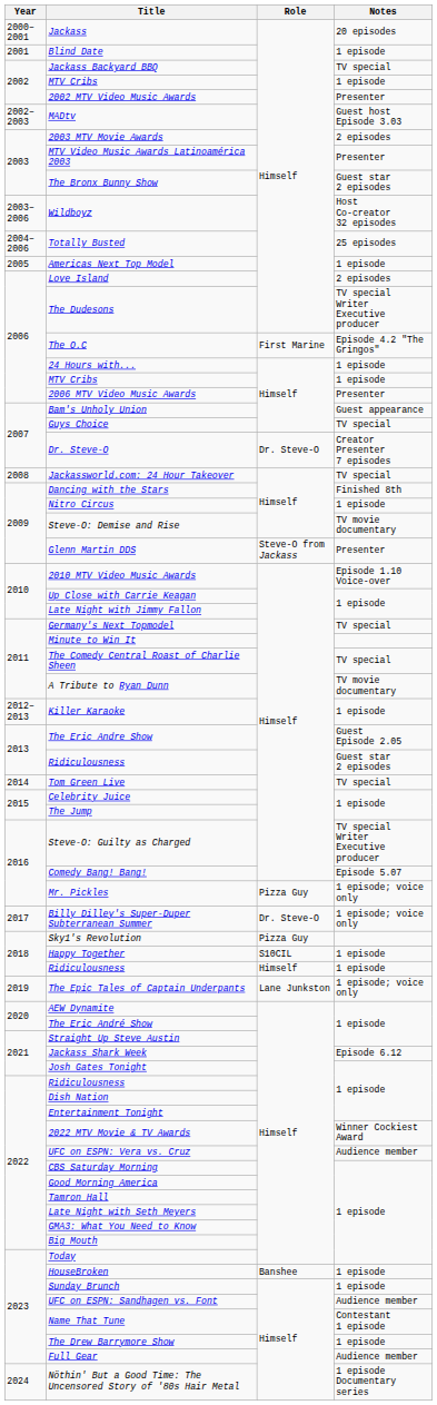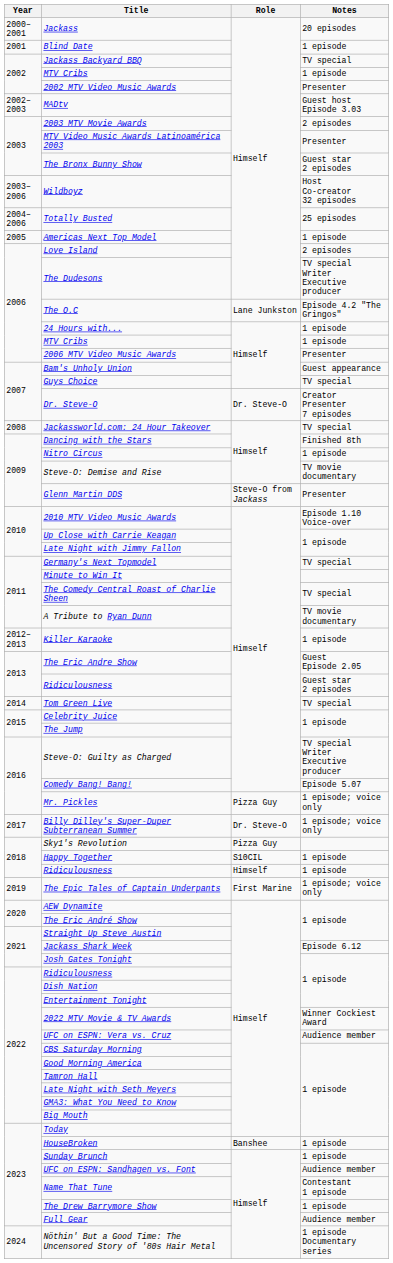The O.C | Role: First Marine -> Lane Junkston
The Epic Tales of Captain Underpants | Role: Lane Junkston -> First Marine
